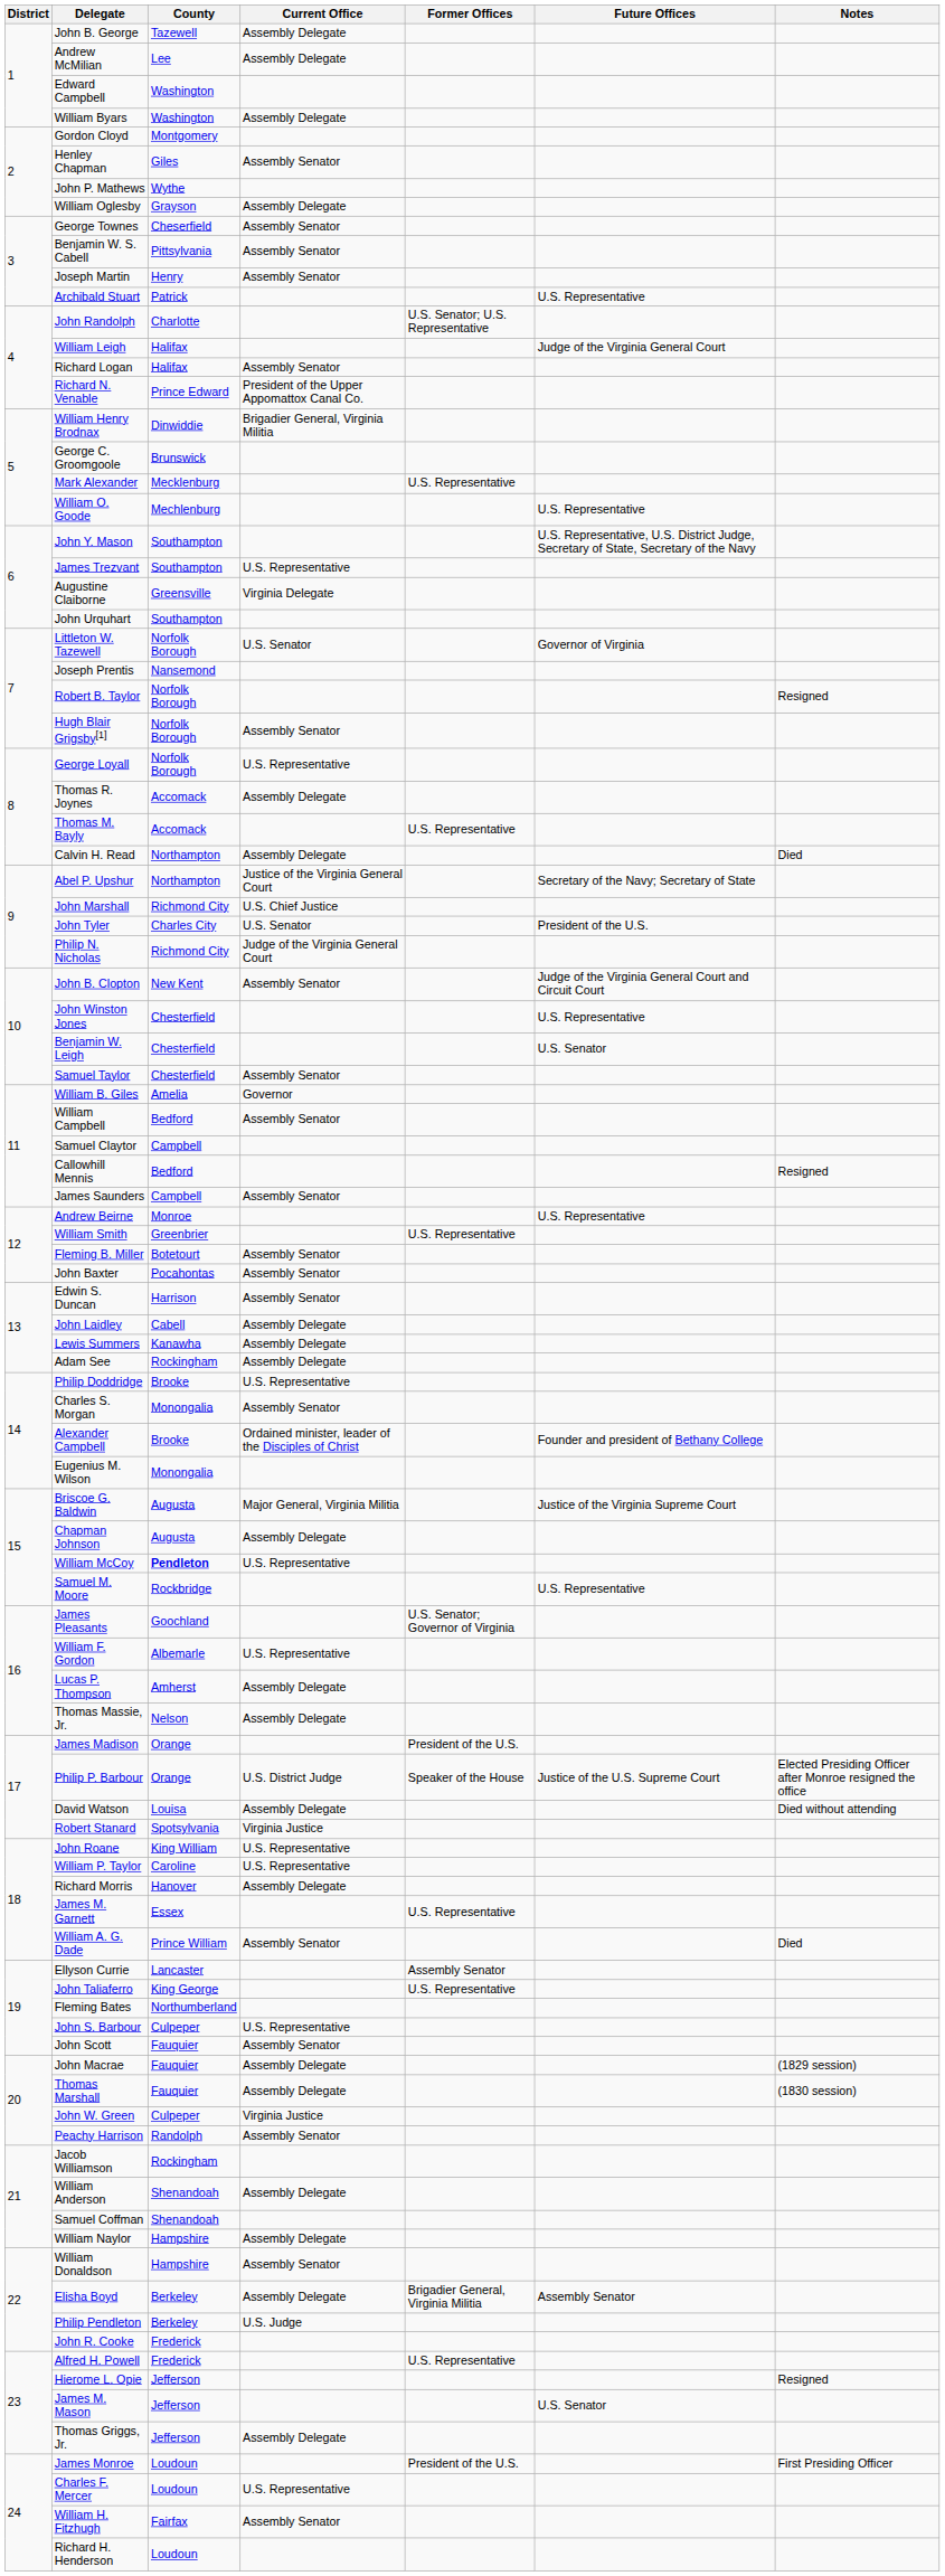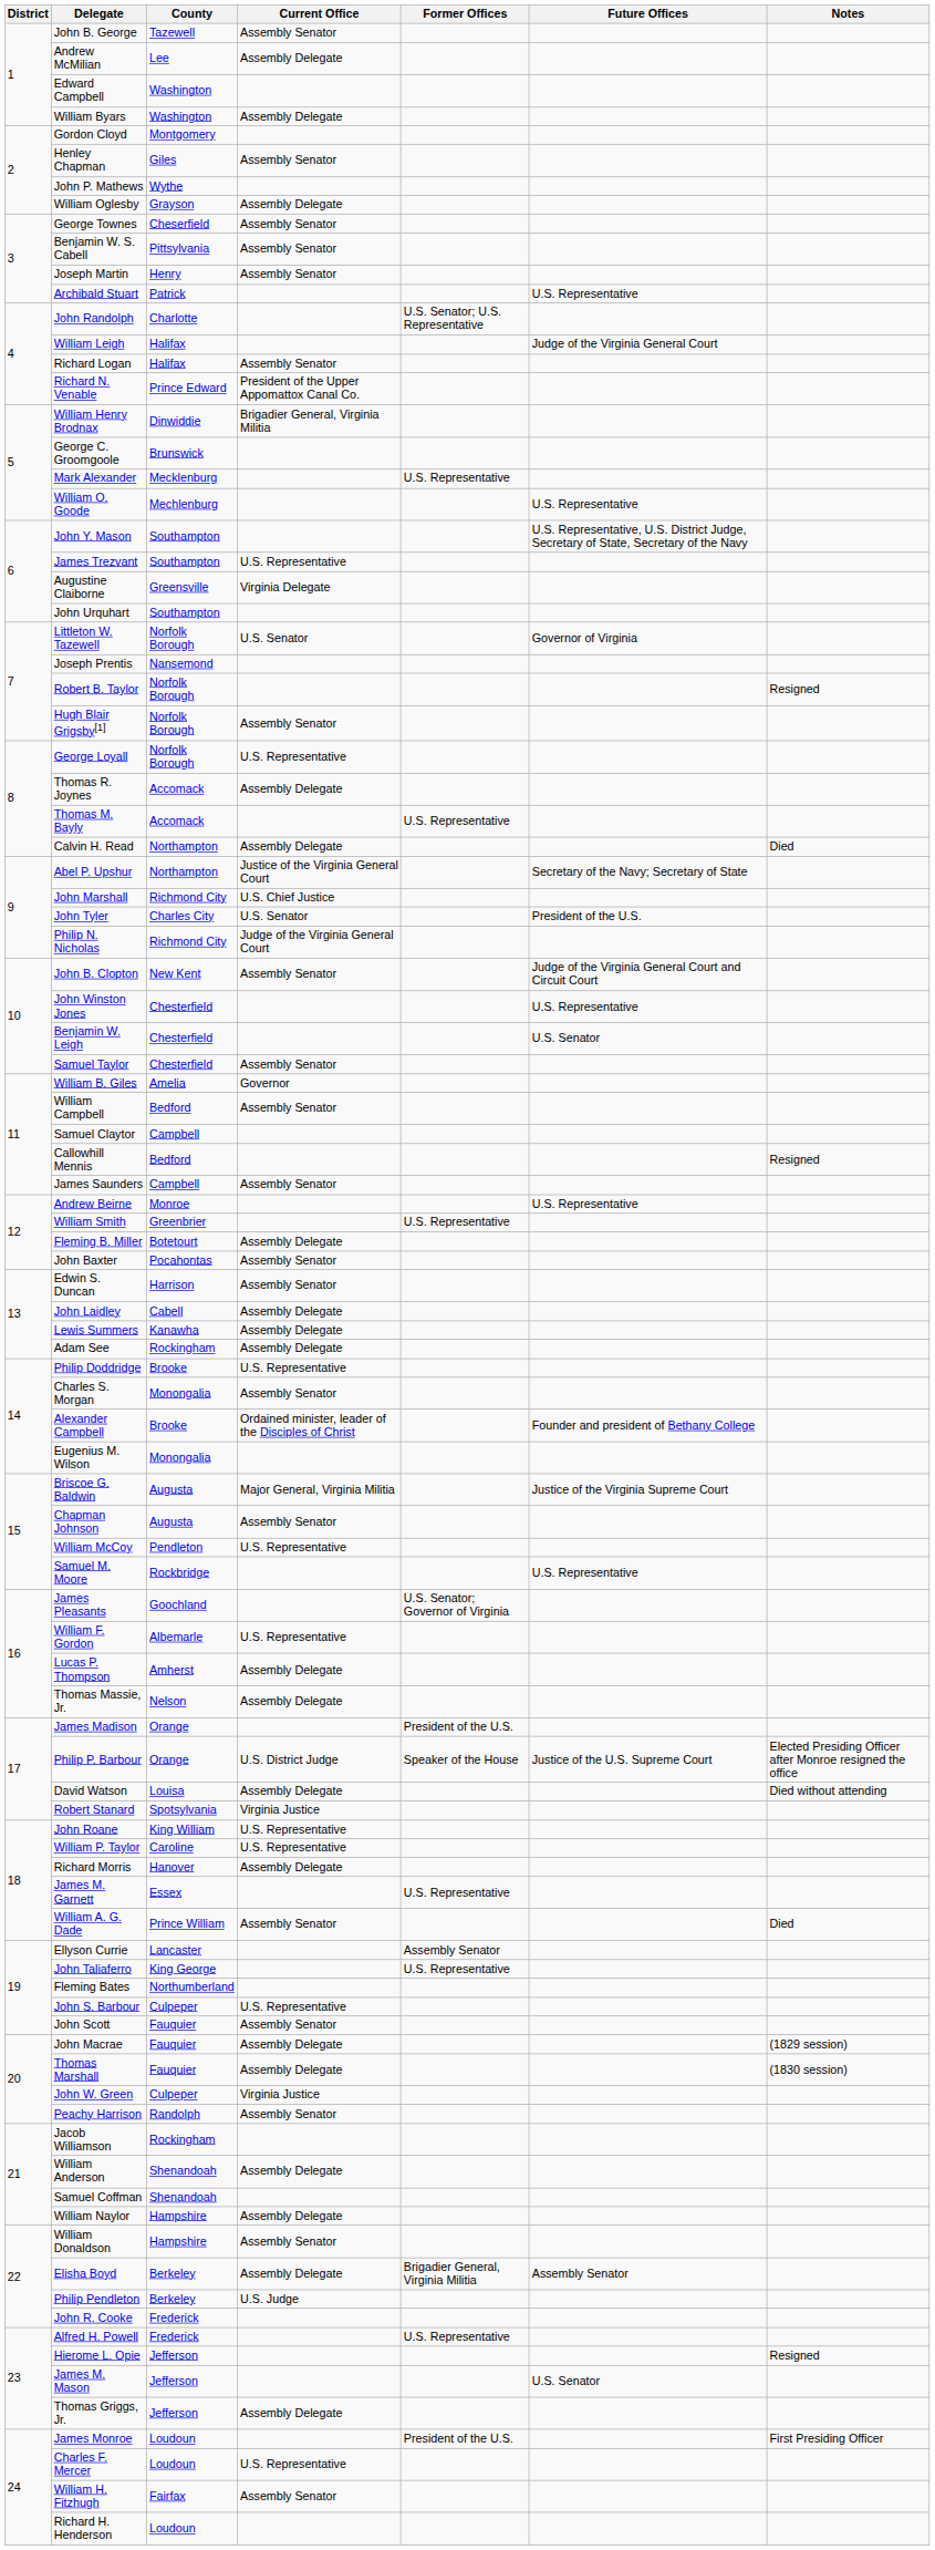John B. George | Current Office: Assembly Delegate -> Assembly Senator
Fleming B. Miller | Current Office: Assembly Senator -> Assembly Delegate
Chapman Johnson | Current Office: Assembly Delegate -> Assembly Senator
William McCoy | County: bold -> normal
